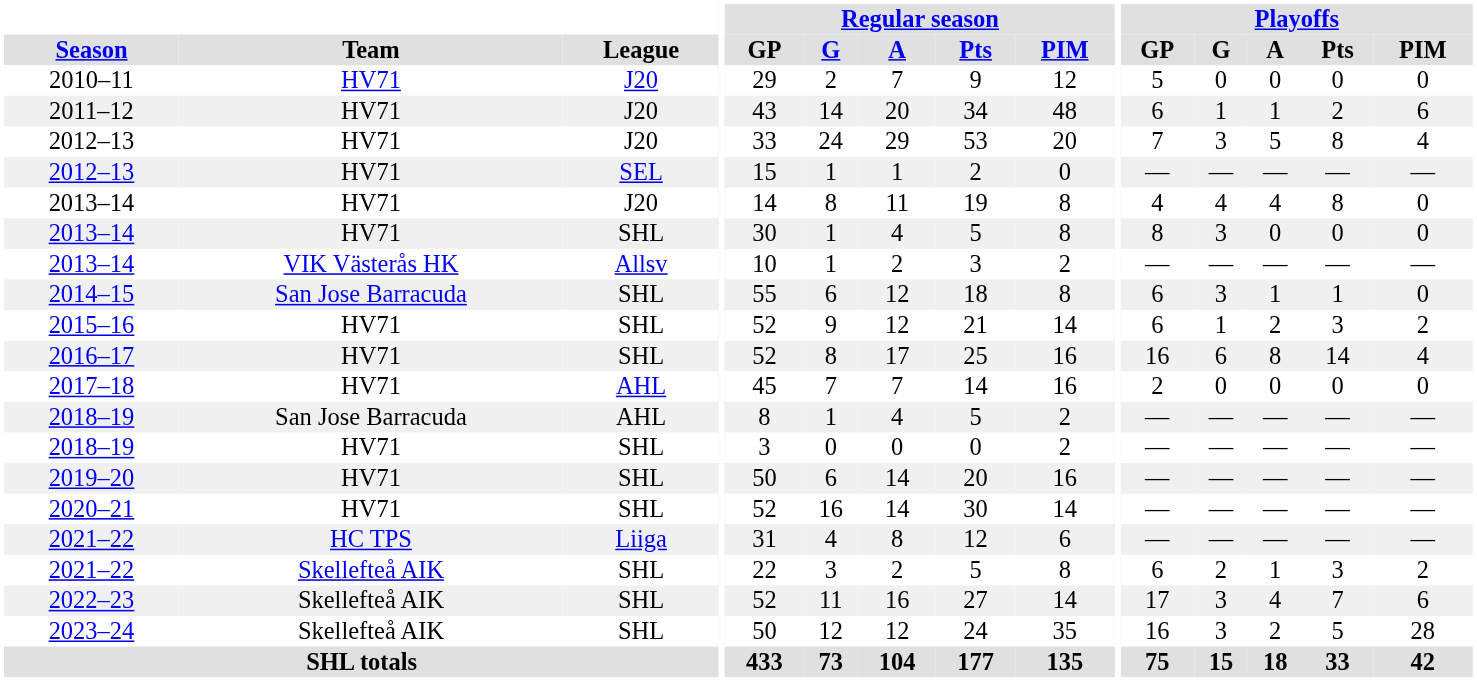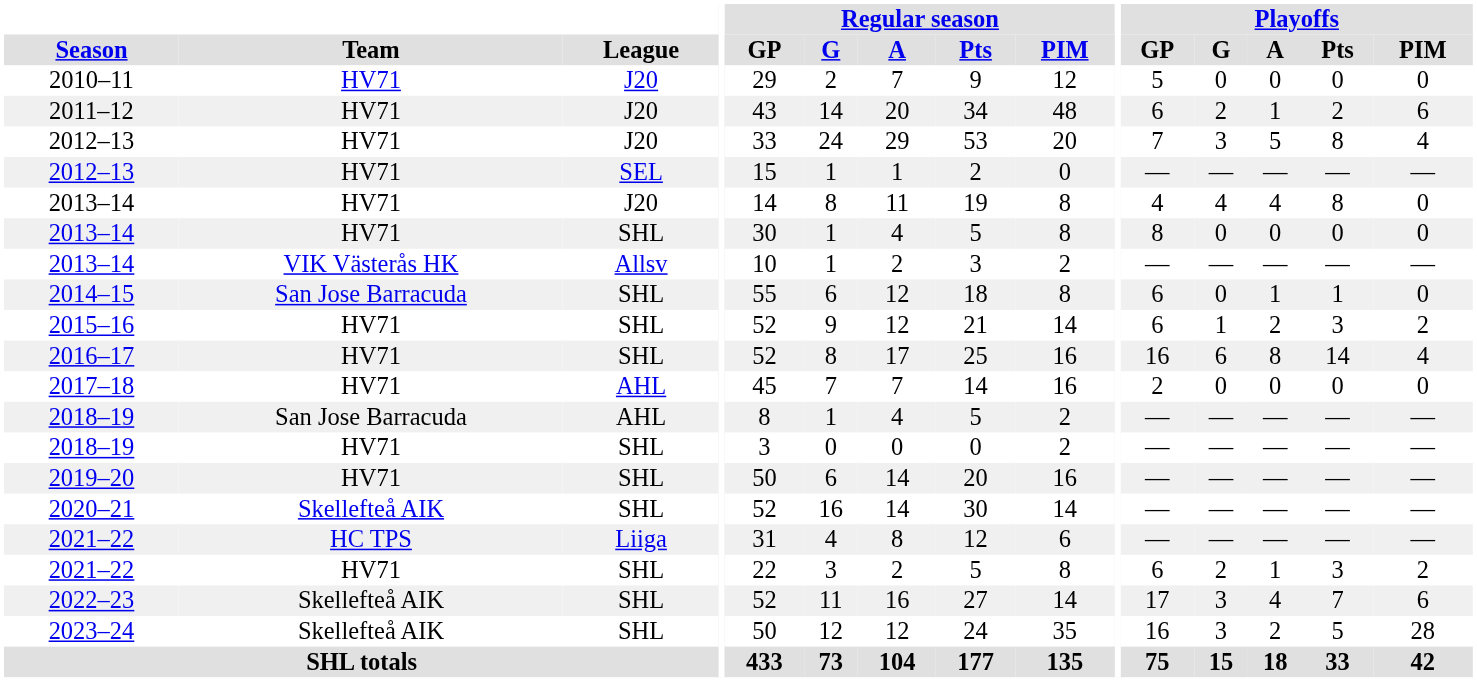2011–12 | Playoffs / G: 1 -> 2
2013–14 / SHL | Playoffs / G: 3 -> 0
2014–15 | Playoffs / G: 3 -> 0
2020–21 | Team: HV71 -> Skellefteå AIK
2021–22 / SHL | Team: Skellefteå AIK -> HV71
